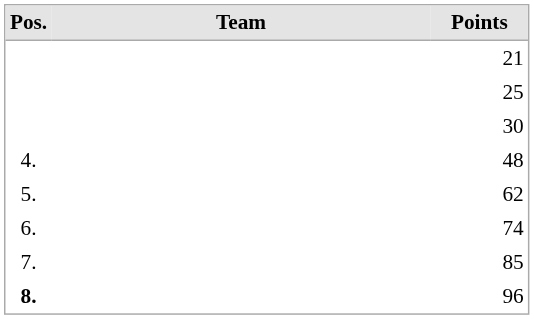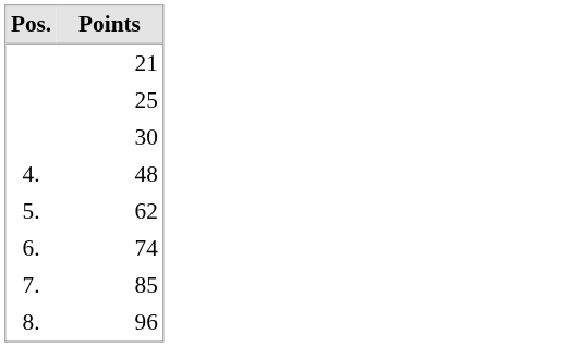- column: Team
96 | Pos.: bold -> normal
